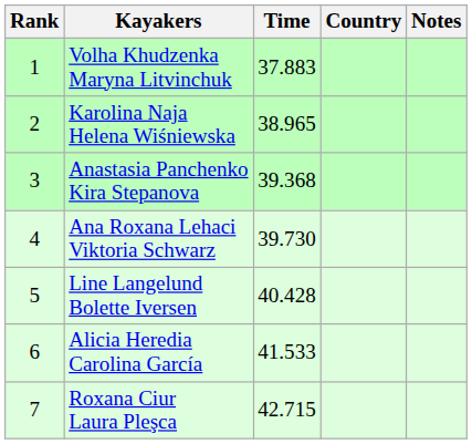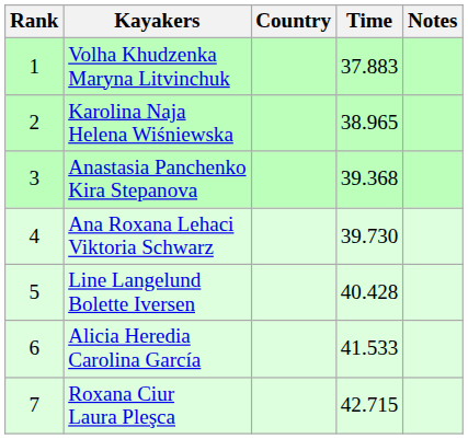columns swapped: Country <-> Time
